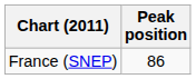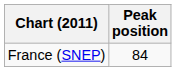France (SNEP) | Peak position: 86 -> 84
